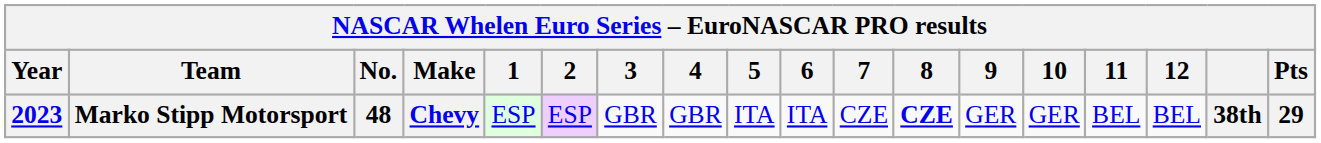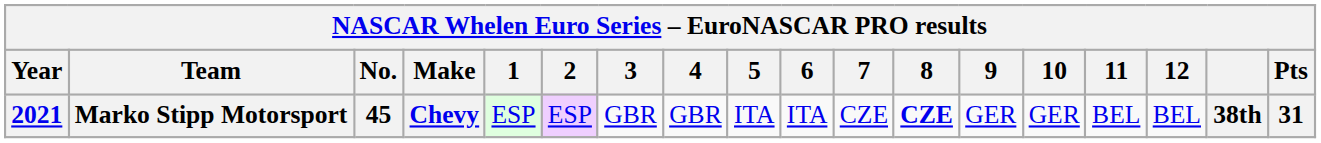Marko Stipp Motorsport | Year: 2023 -> 2021
Marko Stipp Motorsport | No.: 48 -> 45
Marko Stipp Motorsport | Pts: 29 -> 31
